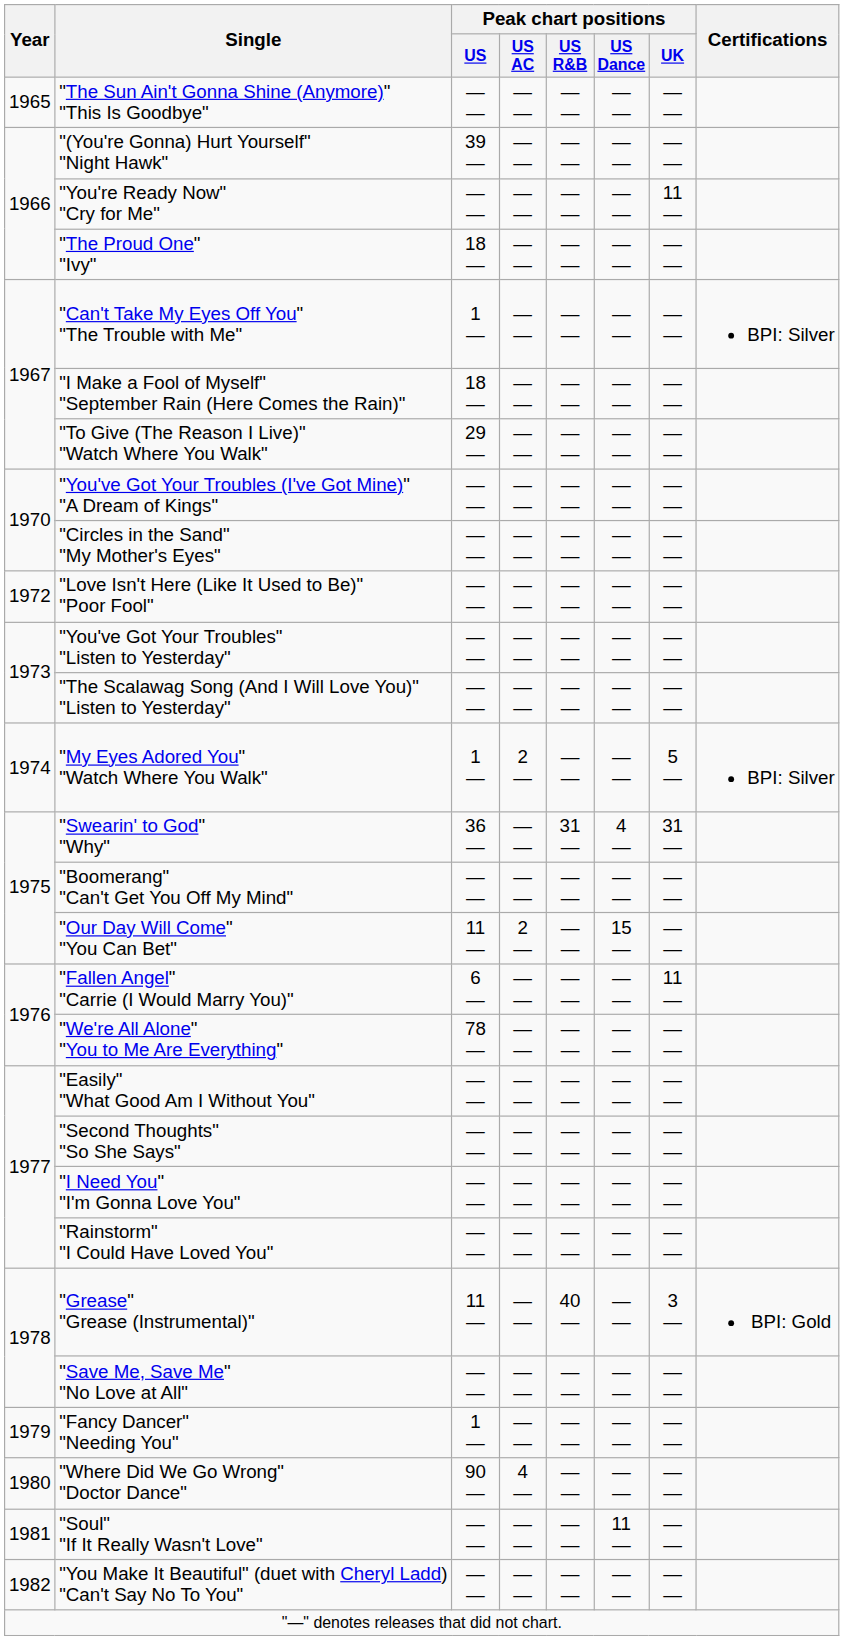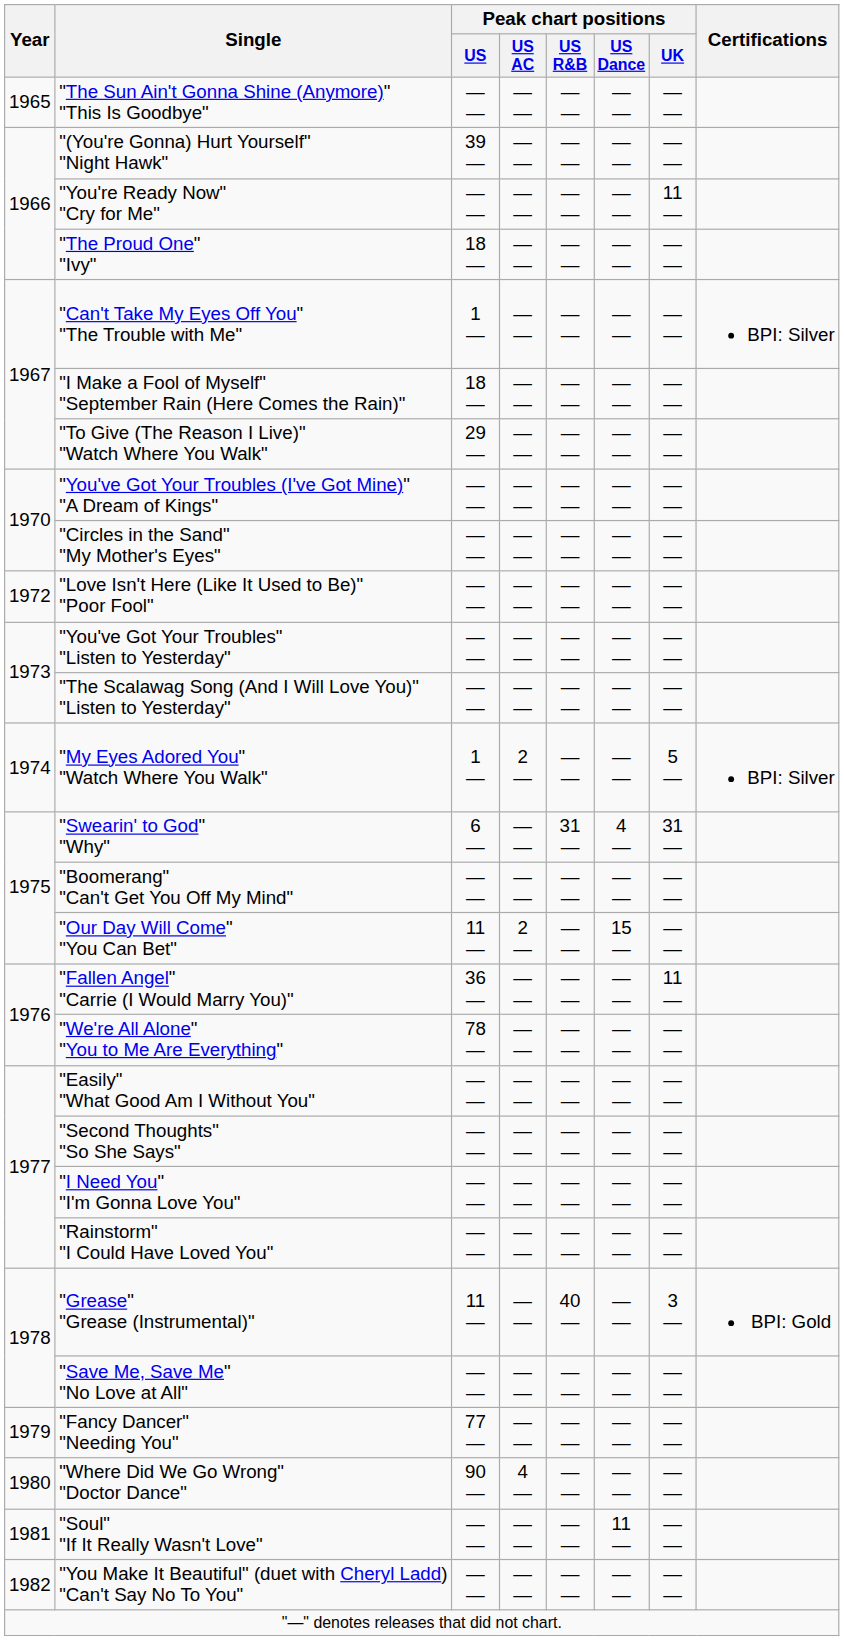"Swearin' to God" "Why" | Peak chart positions / US: 36 — -> 6 —
"Fallen Angel" "Carrie (I Would Marry You)" | Peak chart positions / US: 6 — -> 36 —
"Fancy Dancer" "Needing You" | Peak chart positions / US: 1 — -> 77 —
